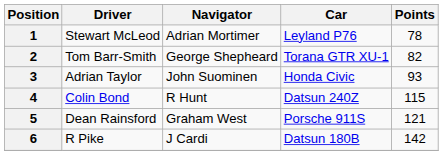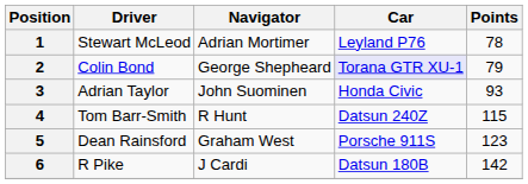2 | Driver: Tom Barr-Smith -> Colin Bond
2 | Car: no background -> lavender background
2 | Points: 82 -> 79
4 | Driver: Colin Bond -> Tom Barr-Smith
5 | Points: 121 -> 123
